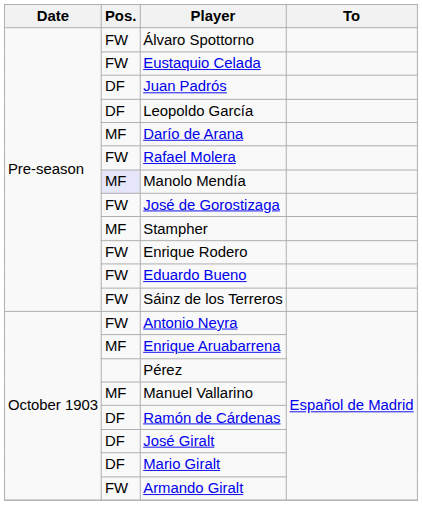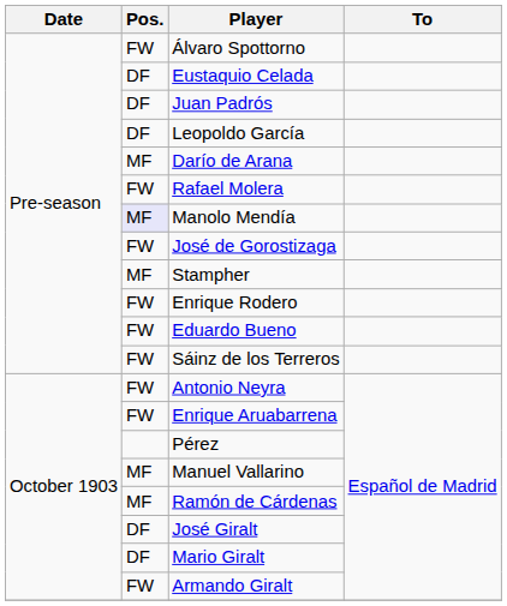Eustaquio Celada | Pos.: FW -> DF
Enrique Aruabarrena | Pos.: MF -> FW
Ramón de Cárdenas | Pos.: DF -> MF
